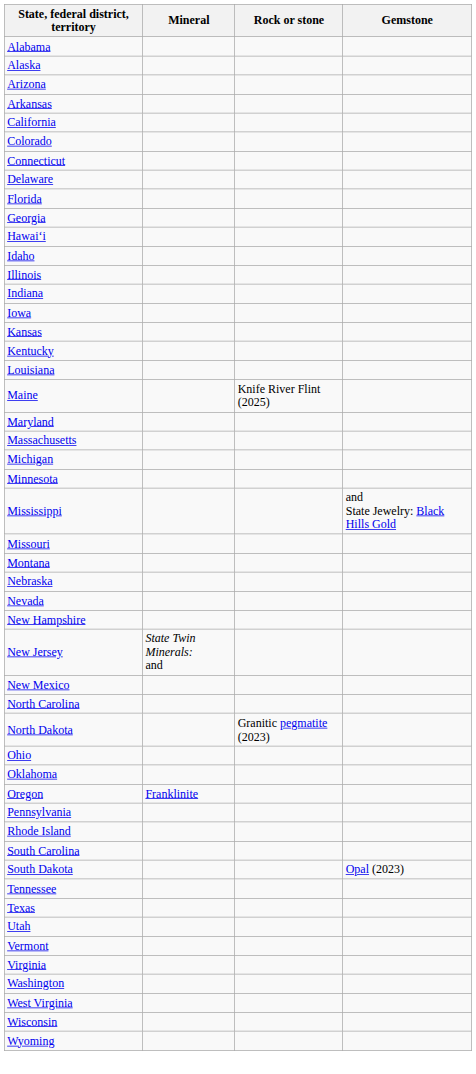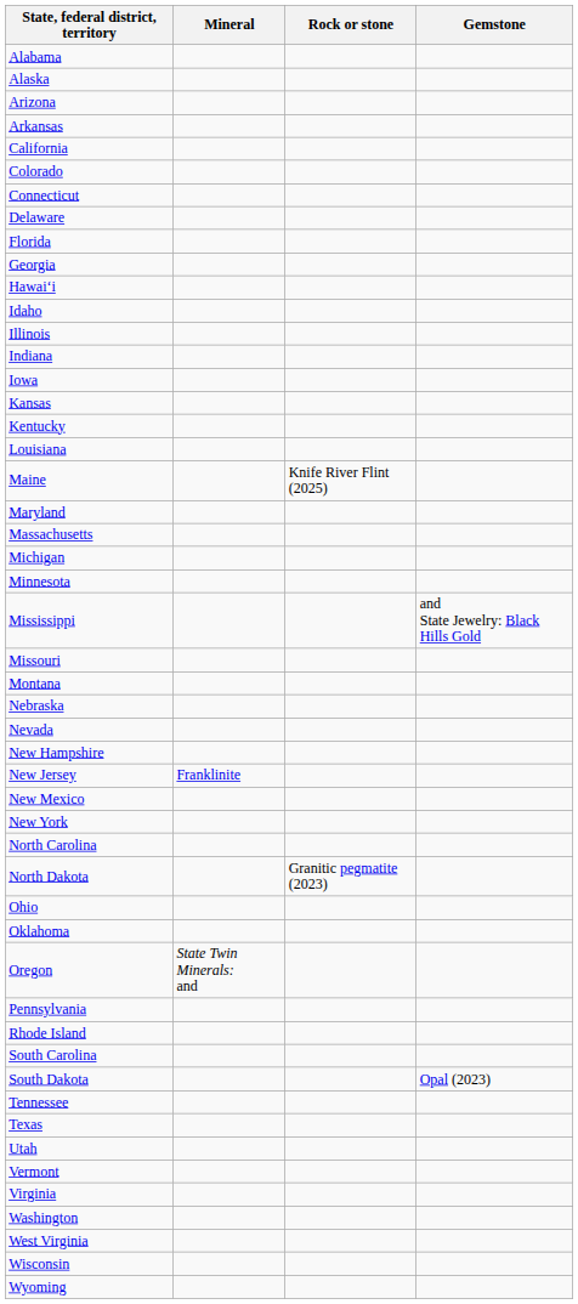New Jersey | Mineral: State Twin Minerals: and -> Franklinite
+ row: New York
Oregon | Mineral: Franklinite -> State Twin Minerals: and
